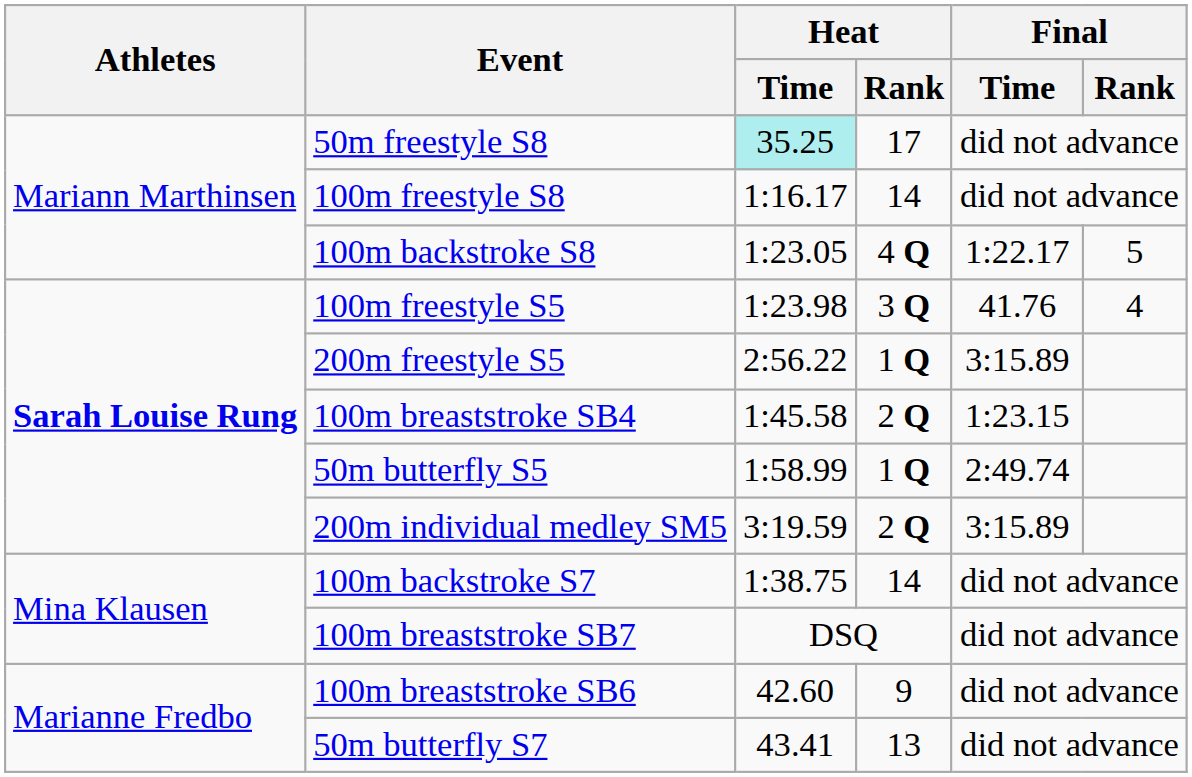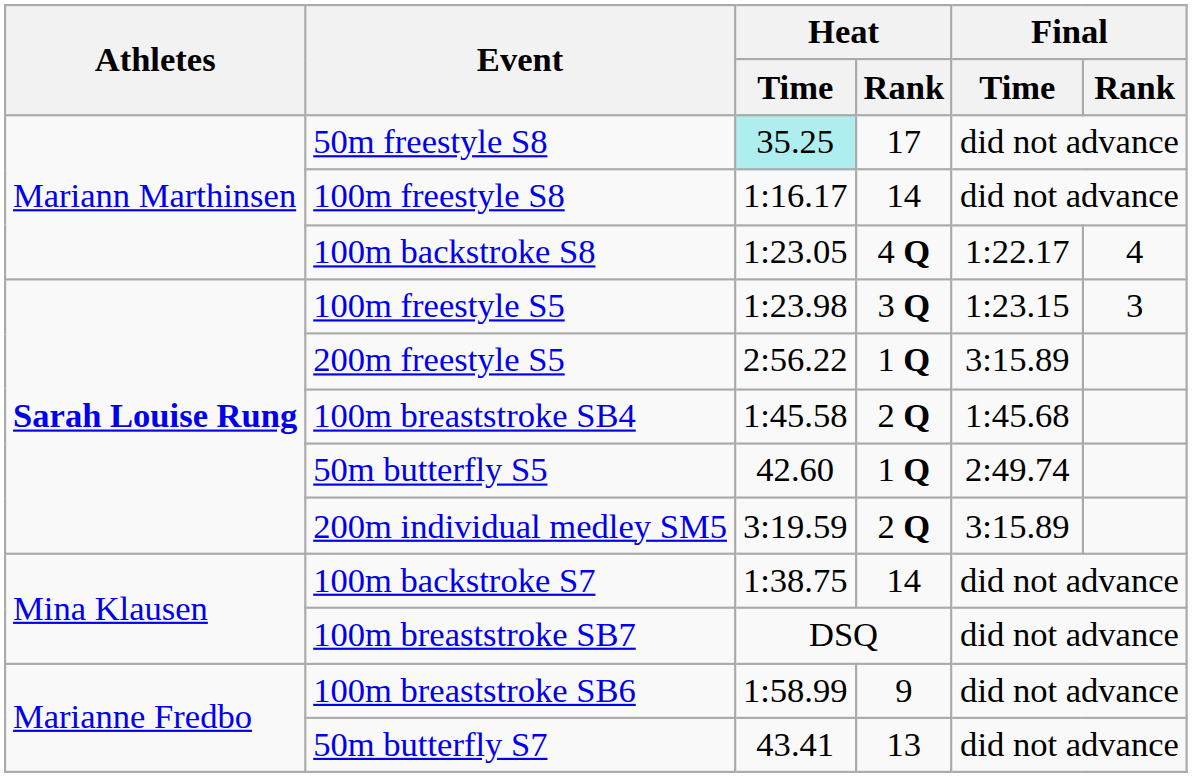100m backstroke S8 | Final / Rank: 5 -> 4
100m freestyle S5 | Final / Time: 41.76 -> 1:23.15
100m freestyle S5 | Final / Rank: 4 -> 3
100m breaststroke SB4 | Final / Time: 1:23.15 -> 1:45.68
50m butterfly S5 | Heat / Time: 1:58.99 -> 42.60
100m breaststroke SB6 | Heat / Time: 42.60 -> 1:58.99
